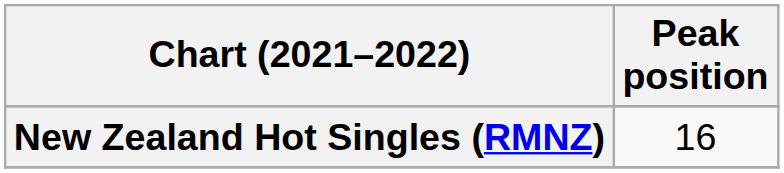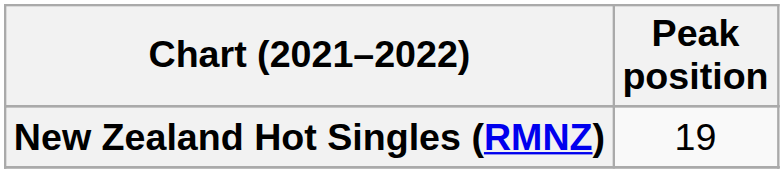New Zealand Hot Singles (RMNZ) | Peak position: 16 -> 19
